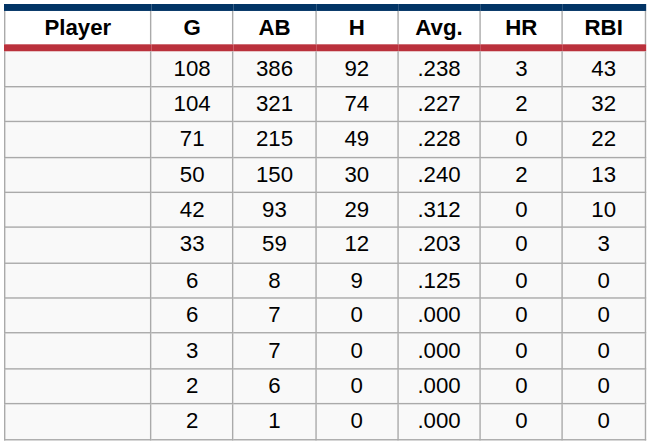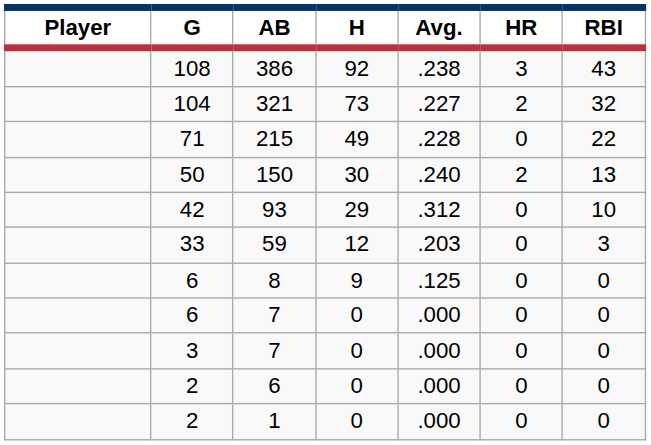321 | H: 74 -> 73
